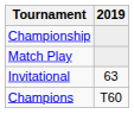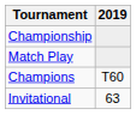rows swapped: Invitational <-> Champions
